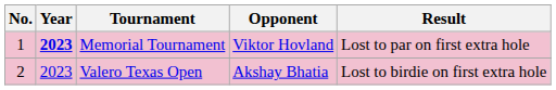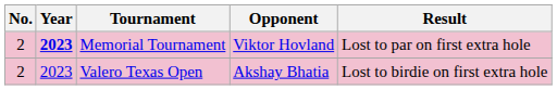Memorial Tournament | No.: 1 -> 2
